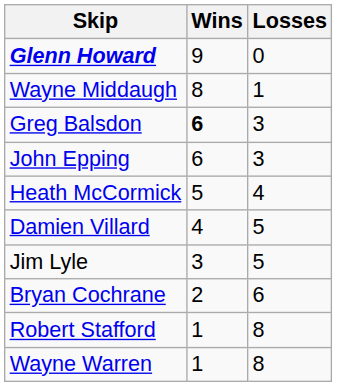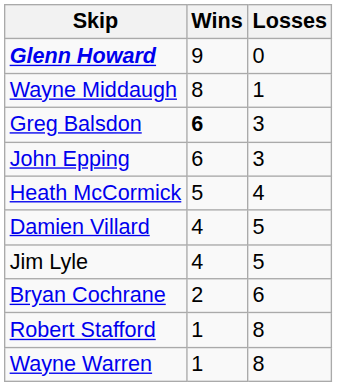Jim Lyle | Wins: 3 -> 4
